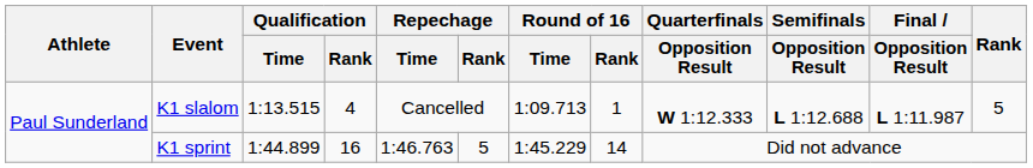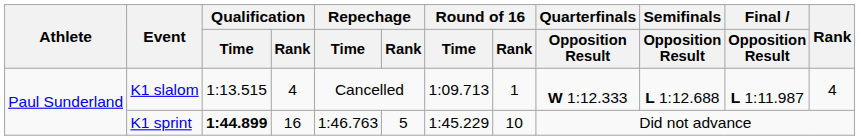K1 slalom | Rank: 5 -> 4
K1 sprint | Qualification / Time: normal -> bold
K1 sprint | Round of 16 / Rank: 14 -> 10
